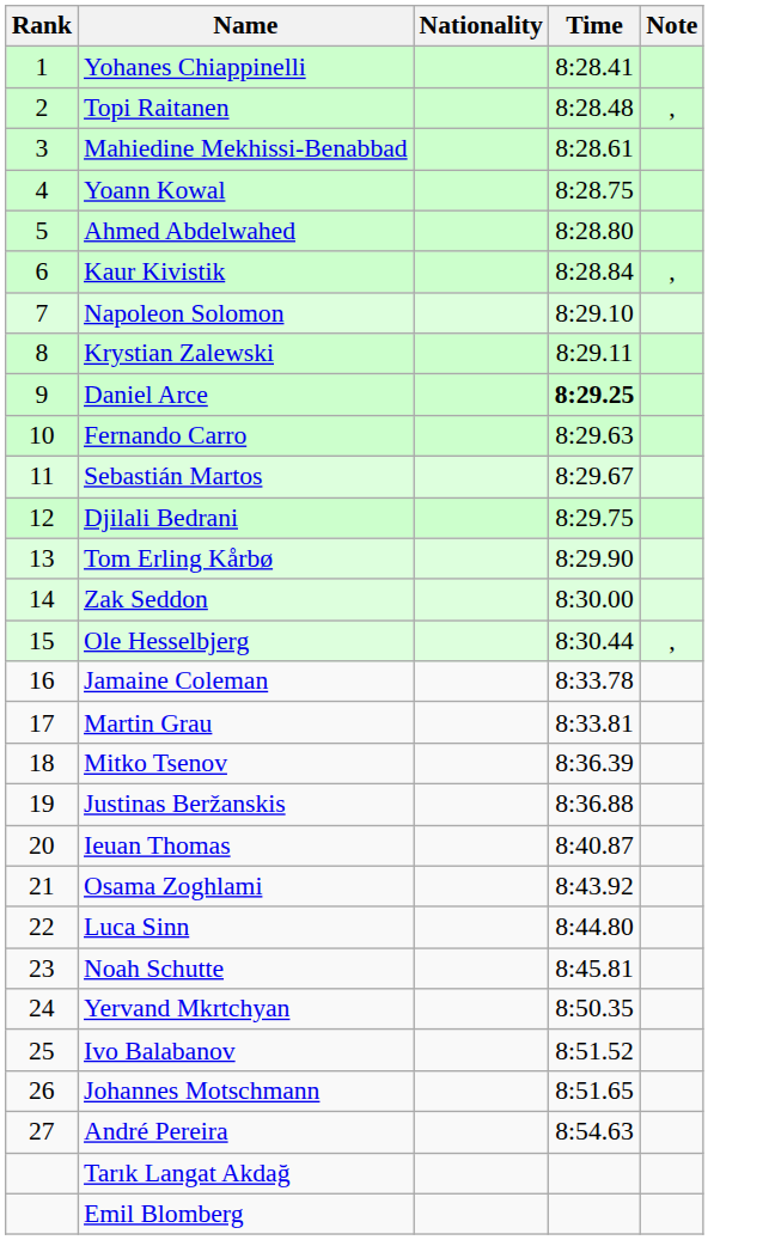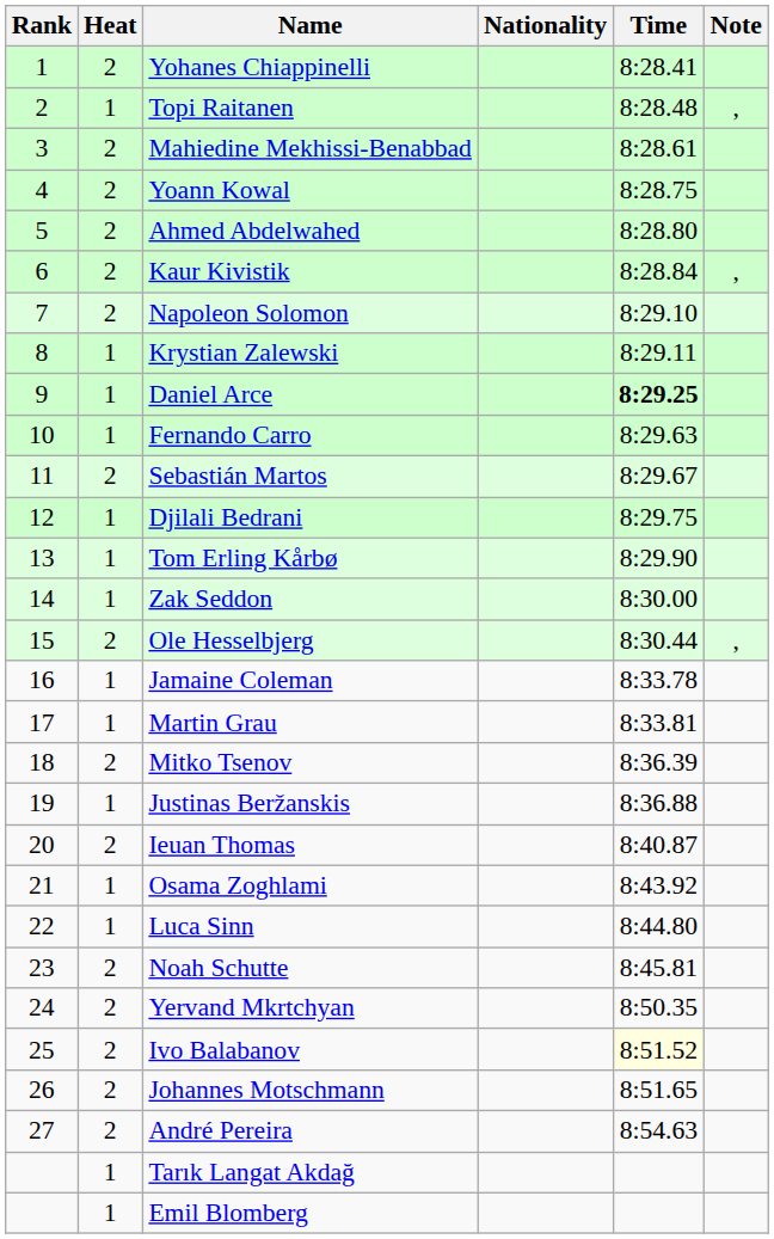+ column: Heat | 2 | 1 | 2 | 2 | 2 | 2 | 2 | 1 | 1 | 1 | 2 | 1 | 1 | 1 | 2 | 1 | 1 | 2 | 1 | 2 | 1 | 1 | 2 | 2 | 2 | 2 | 2 | 1 | 1
Ivo Balabanov | Time: no background -> lightyellow background
